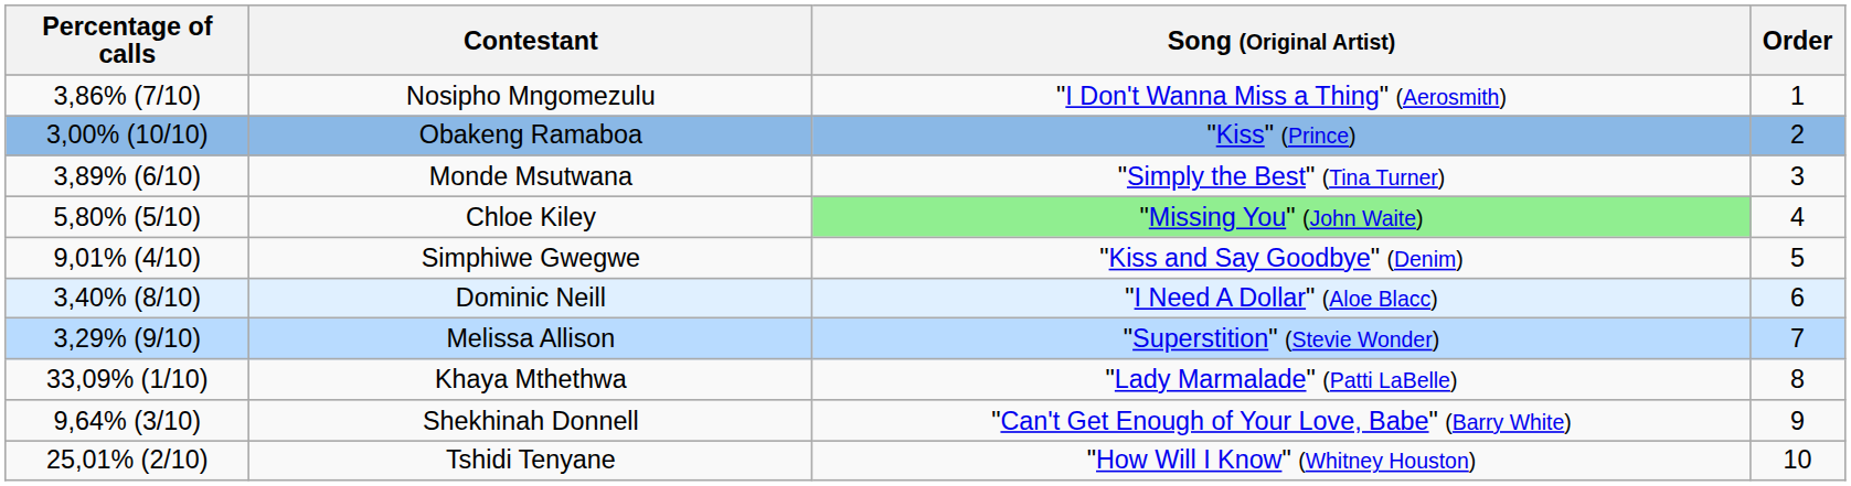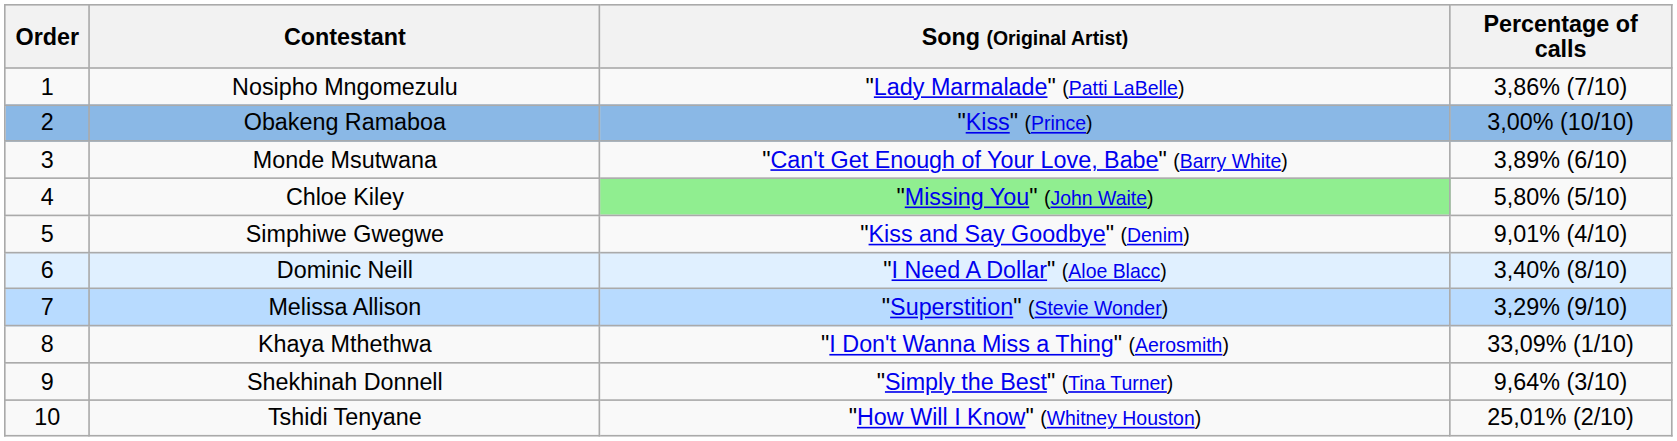columns swapped: Order <-> Percentage of calls
Nosipho Mngomezulu | Song (Original Artist): "I Don't Wanna Miss a Thing" (Aerosmith) -> "Lady Marmalade" (Patti LaBelle)
Monde Msutwana | Song (Original Artist): "Simply the Best" (Tina Turner) -> "Can't Get Enough of Your Love, Babe" (Barry White)
Khaya Mthethwa | Song (Original Artist): "Lady Marmalade" (Patti LaBelle) -> "I Don't Wanna Miss a Thing" (Aerosmith)
Shekhinah Donnell | Song (Original Artist): "Can't Get Enough of Your Love, Babe" (Barry White) -> "Simply the Best" (Tina Turner)
